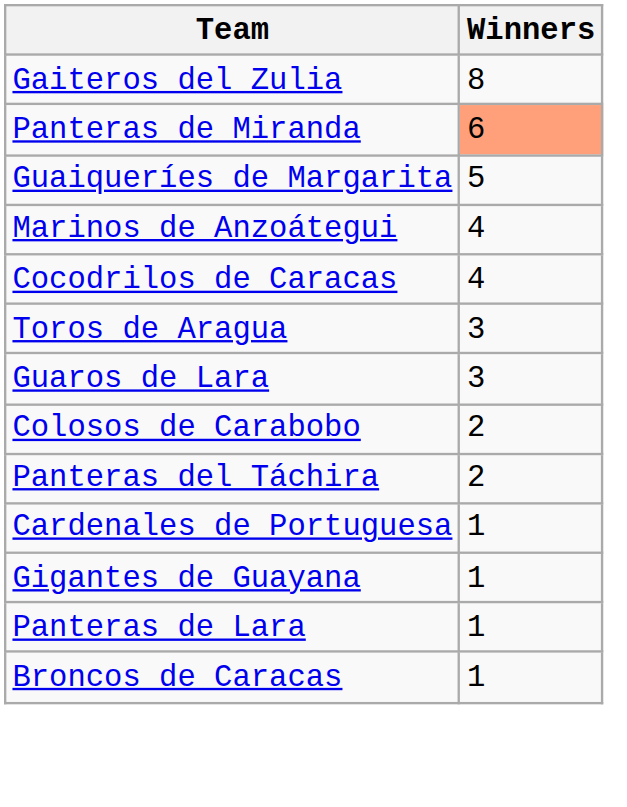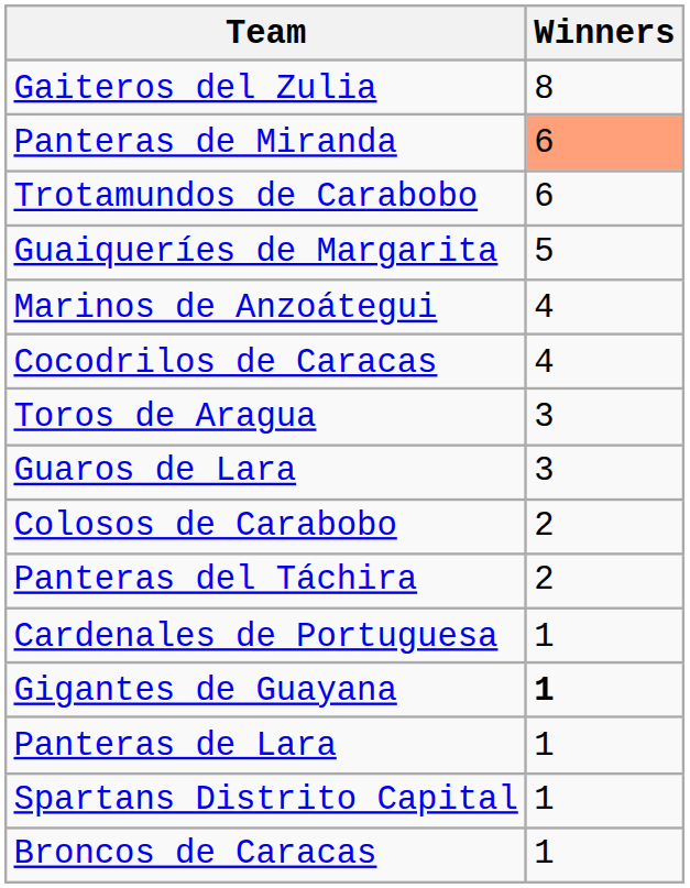+ row: Trotamundos de Carabobo | 6
Gigantes de Guayana | Winners: normal -> bold
+ row: Spartans Distrito Capital | 1
